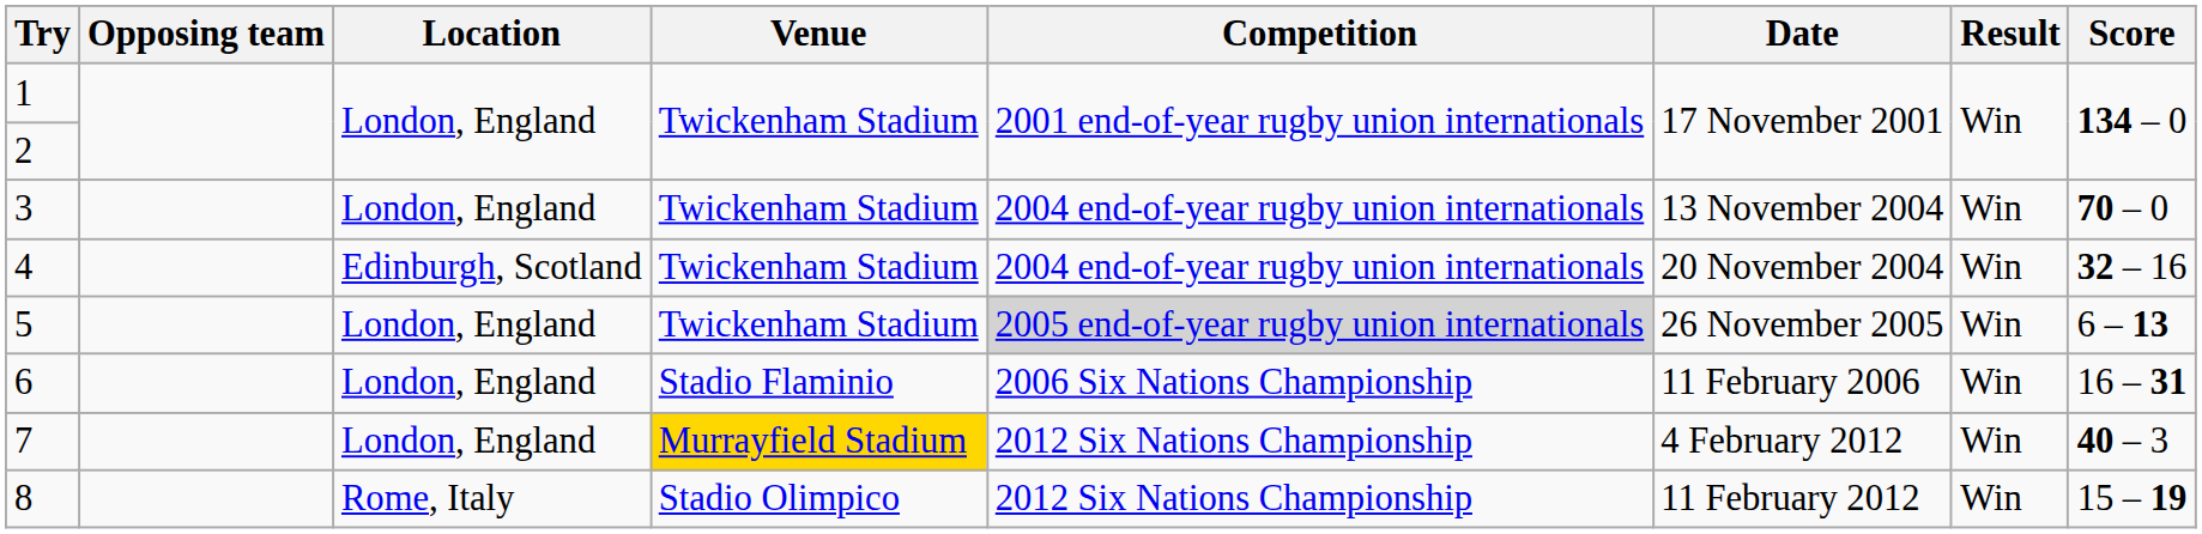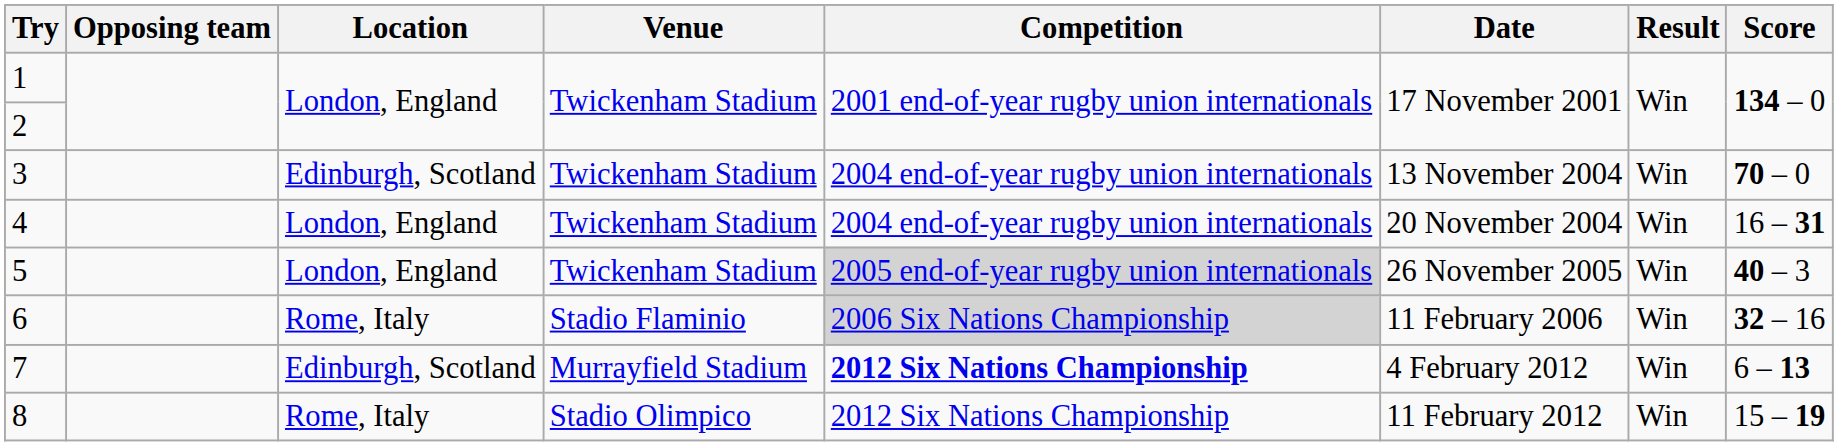3 | Location: London, England -> Edinburgh, Scotland
4 | Location: Edinburgh, Scotland -> London, England
4 | Score: 32 – 16 -> 16 – 31
5 | Score: 6 – 13 -> 40 – 3
6 | Location: London, England -> Rome, Italy
6 | Competition: no background -> lightgrey background
6 | Score: 16 – 31 -> 32 – 16
7 | Location: London, England -> Edinburgh, Scotland
7 | Venue: gold background -> no background
7 | Competition: normal -> bold
7 | Score: 40 – 3 -> 6 – 13
